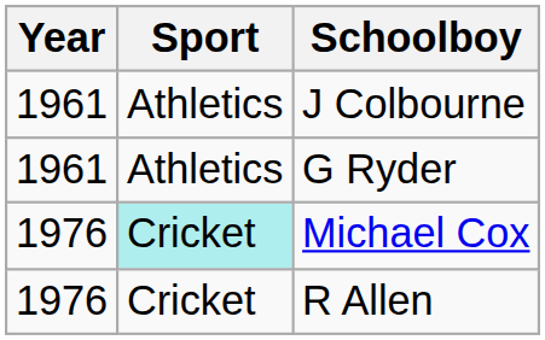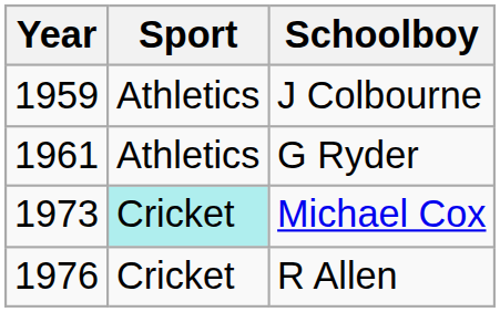J Colbourne | Year: 1961 -> 1959
Michael Cox | Year: 1976 -> 1973
